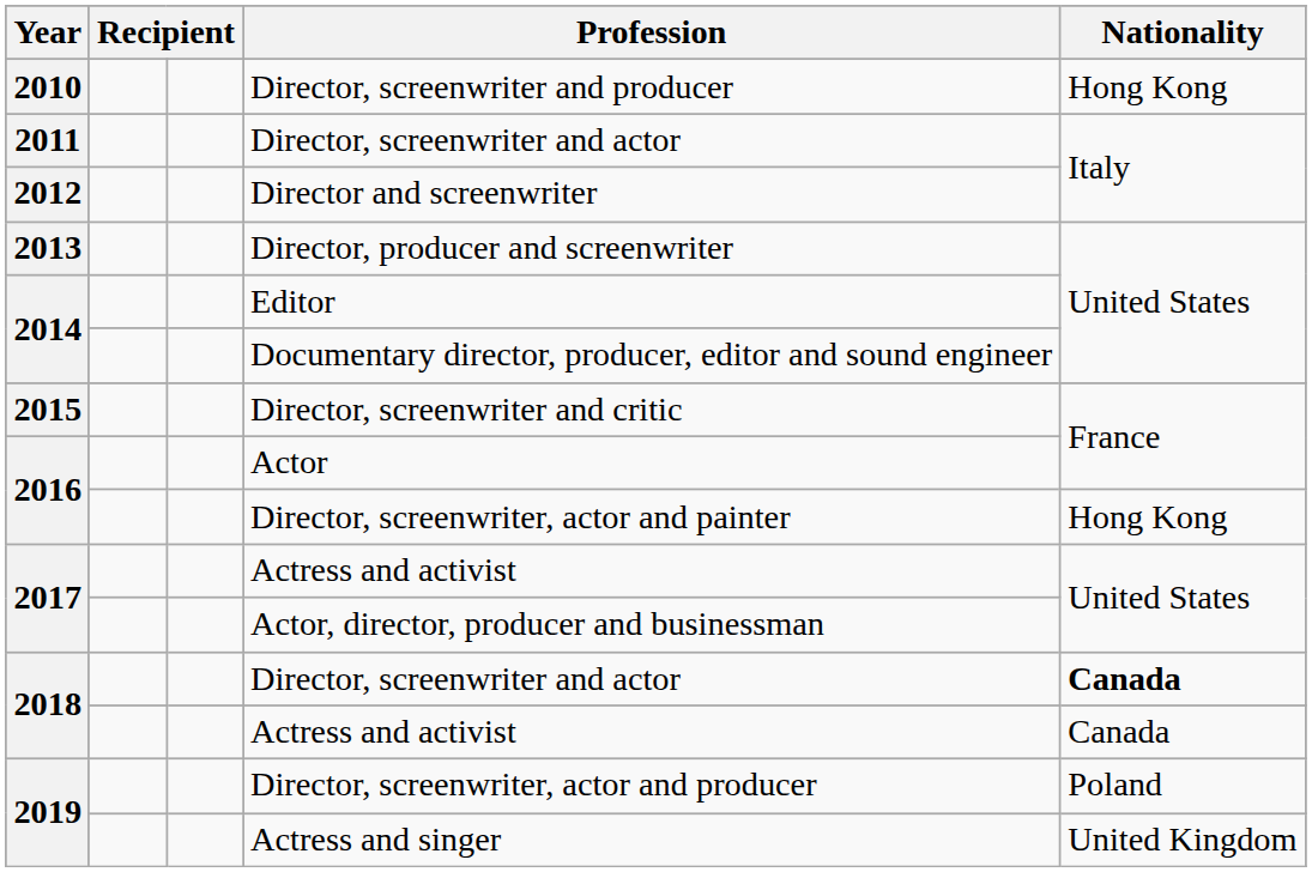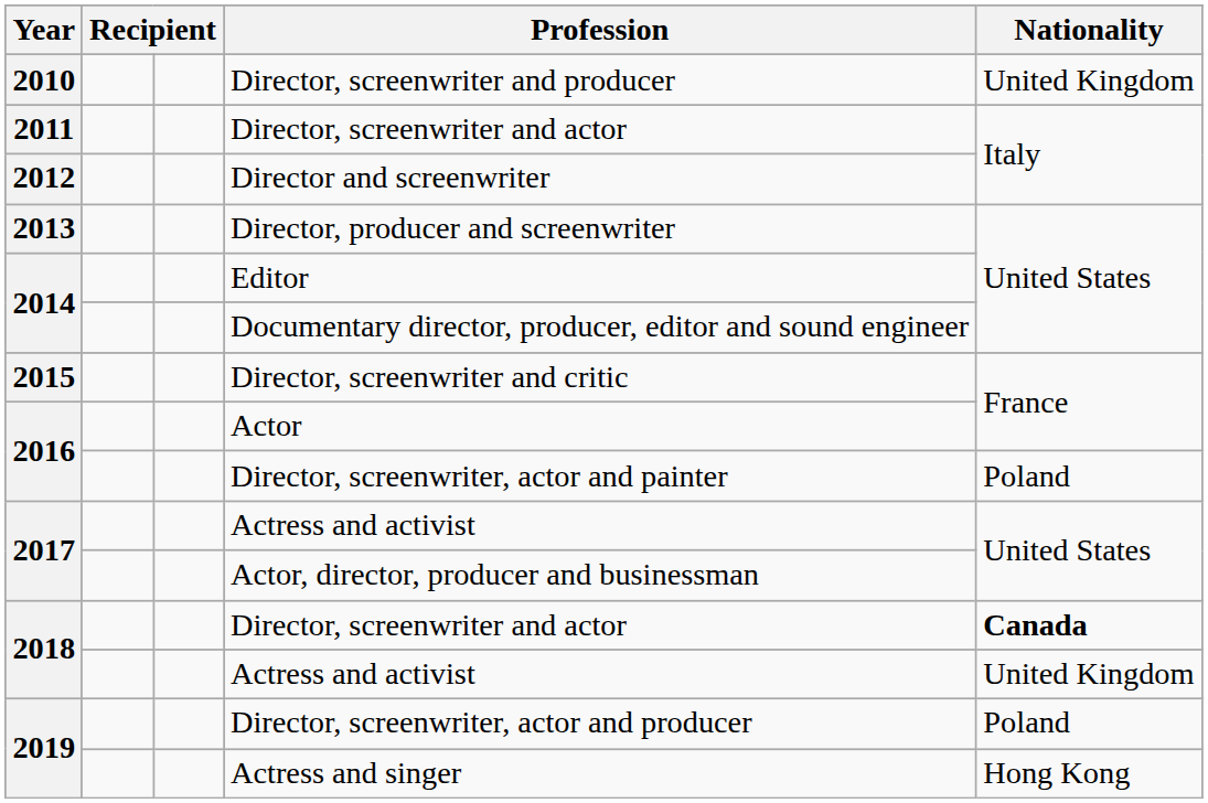Director, screenwriter and producer | Nationality: Hong Kong -> United Kingdom
Director, screenwriter, actor and painter | Nationality: Hong Kong -> Poland
2018 / Actress and activist | Nationality: Canada -> United Kingdom
Actress and singer | Nationality: United Kingdom -> Hong Kong
